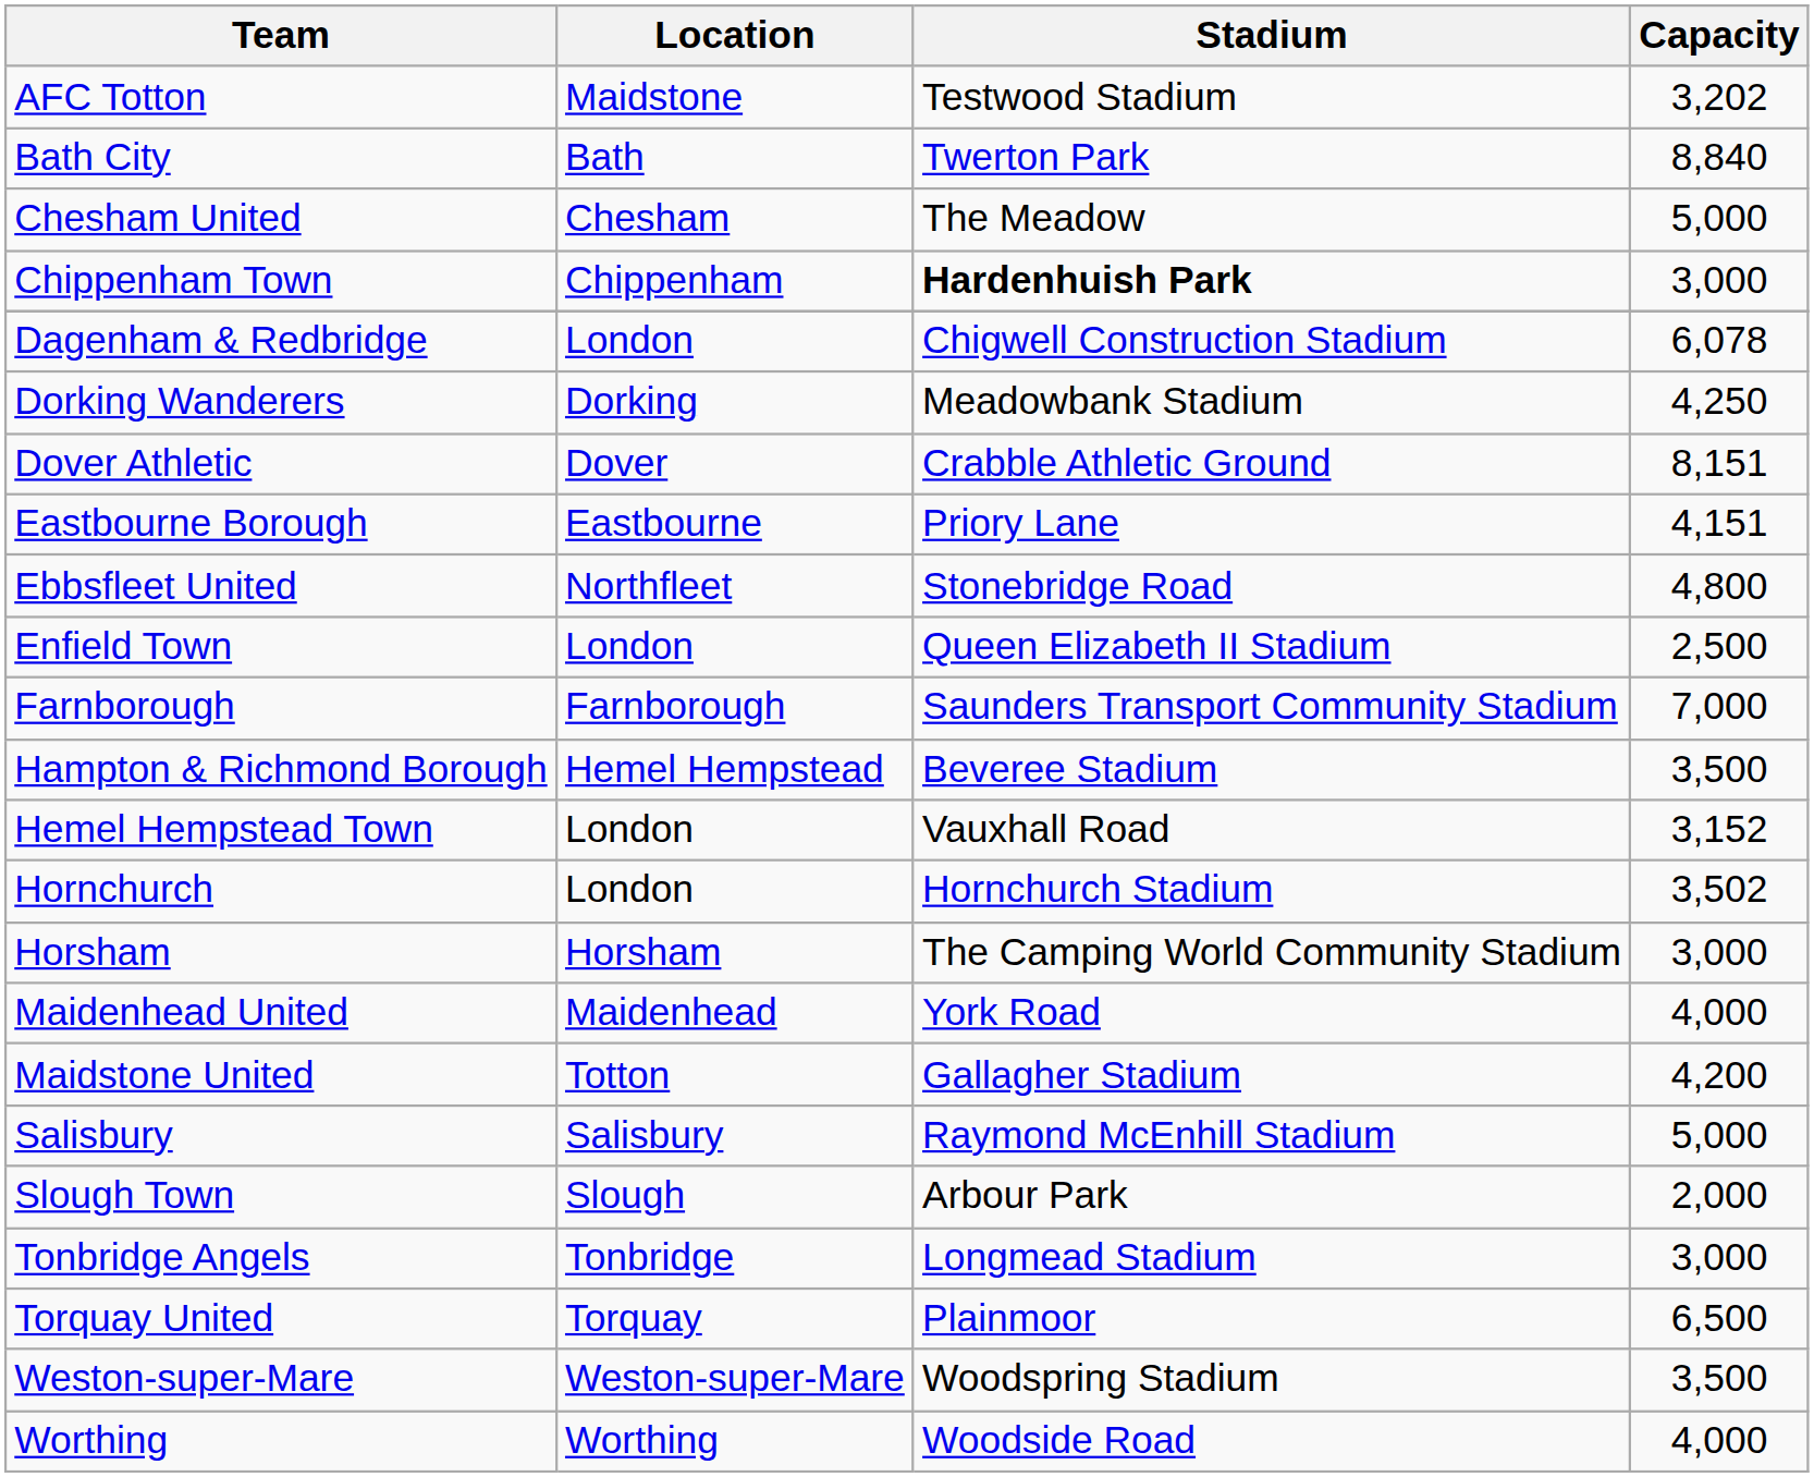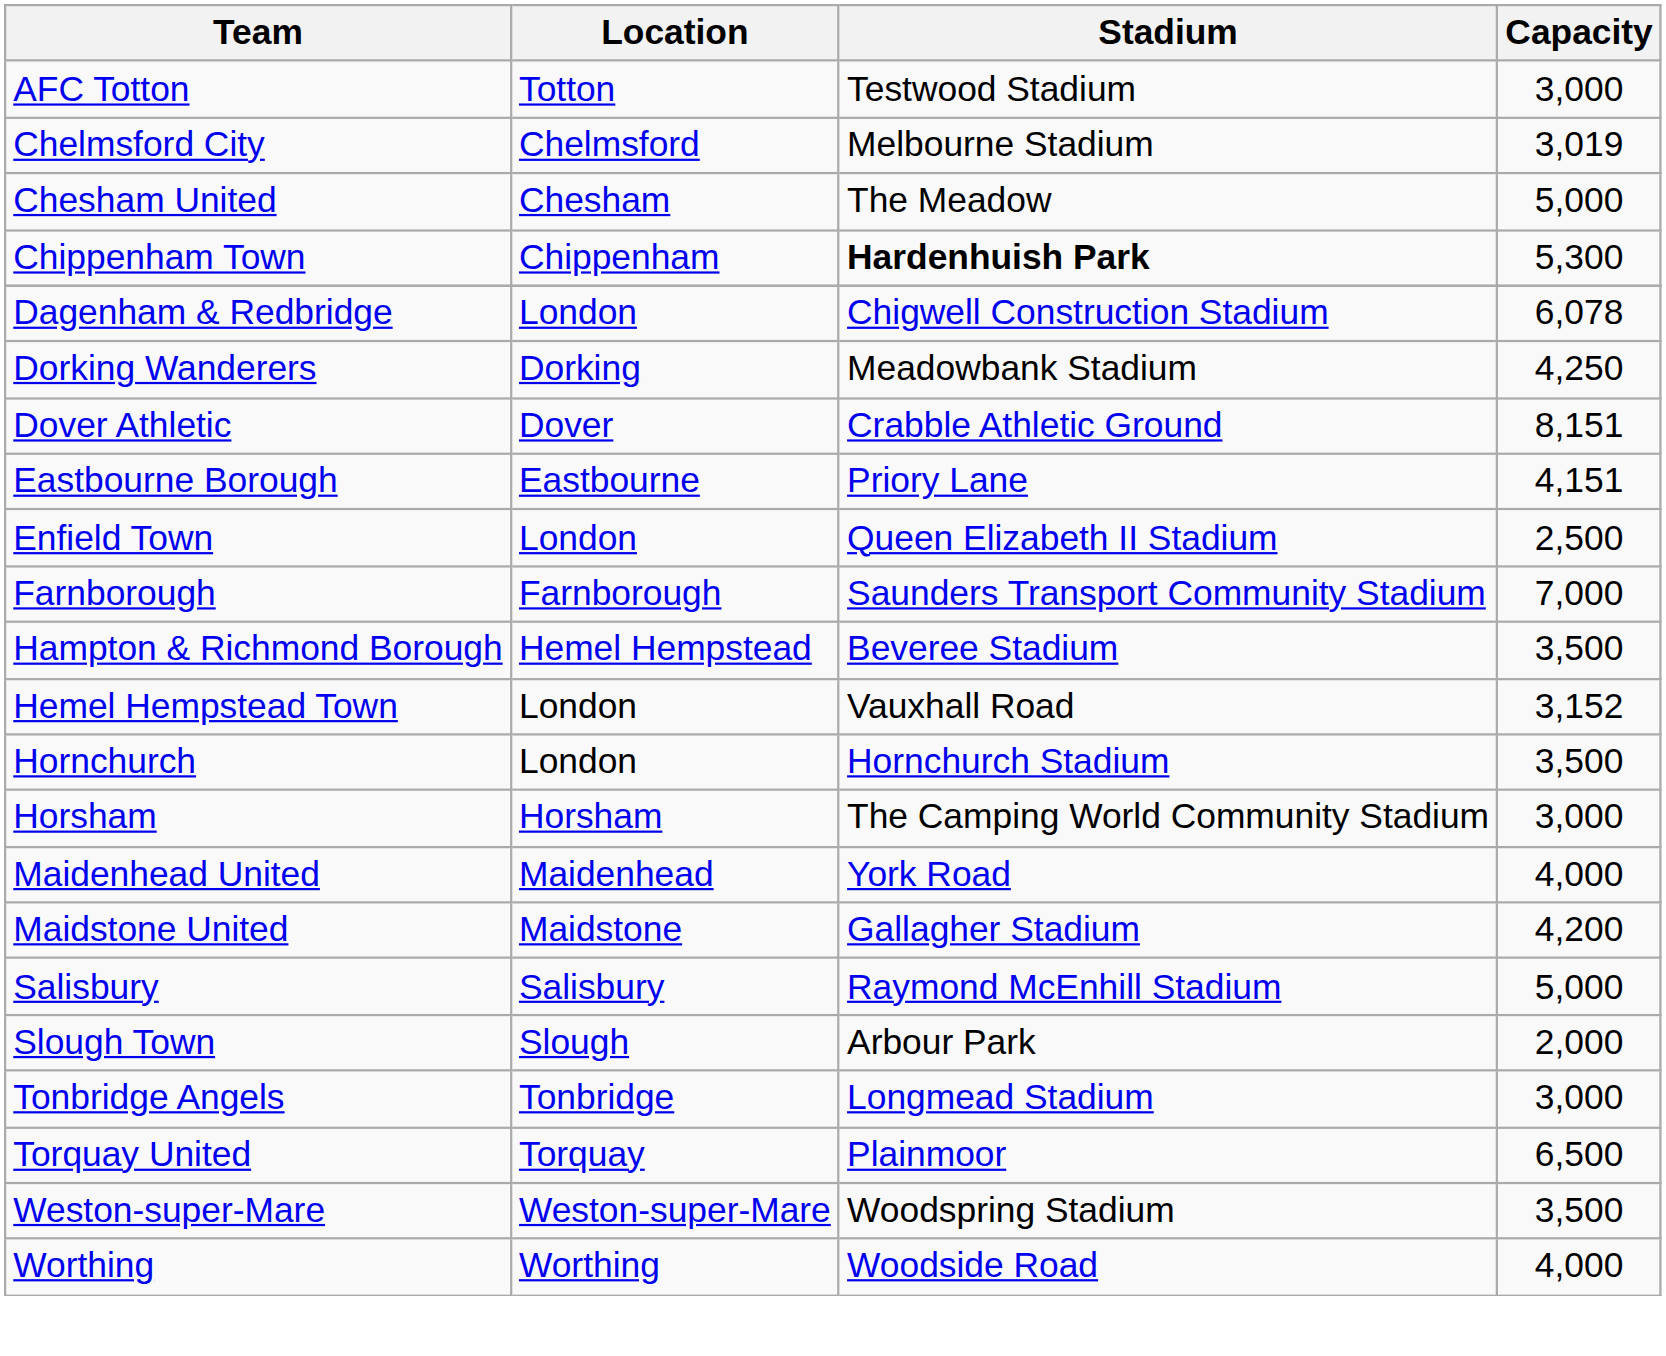AFC Totton | Location: Maidstone -> Totton
AFC Totton | Capacity: 3,202 -> 3,000
- row: Bath City | Bath | Twerton Park | 8,840
+ row: Chelmsford City | Chelmsford | Melbourne Stadium | 3,019
Chippenham Town | Capacity: 3,000 -> 5,300
- row: Ebbsfleet United | Northfleet | Stonebridge Road | 4,800
Hornchurch | Capacity: 3,502 -> 3,500
Maidstone United | Location: Totton -> Maidstone
